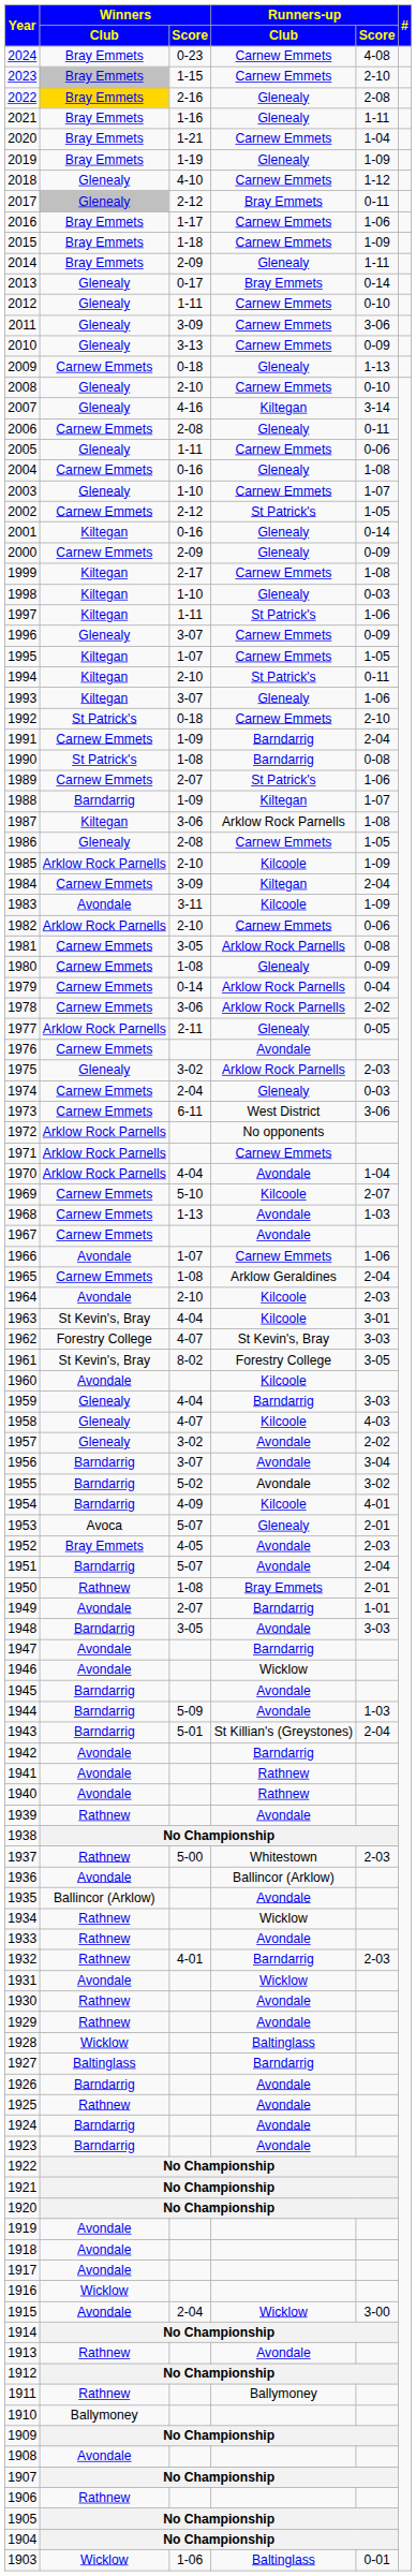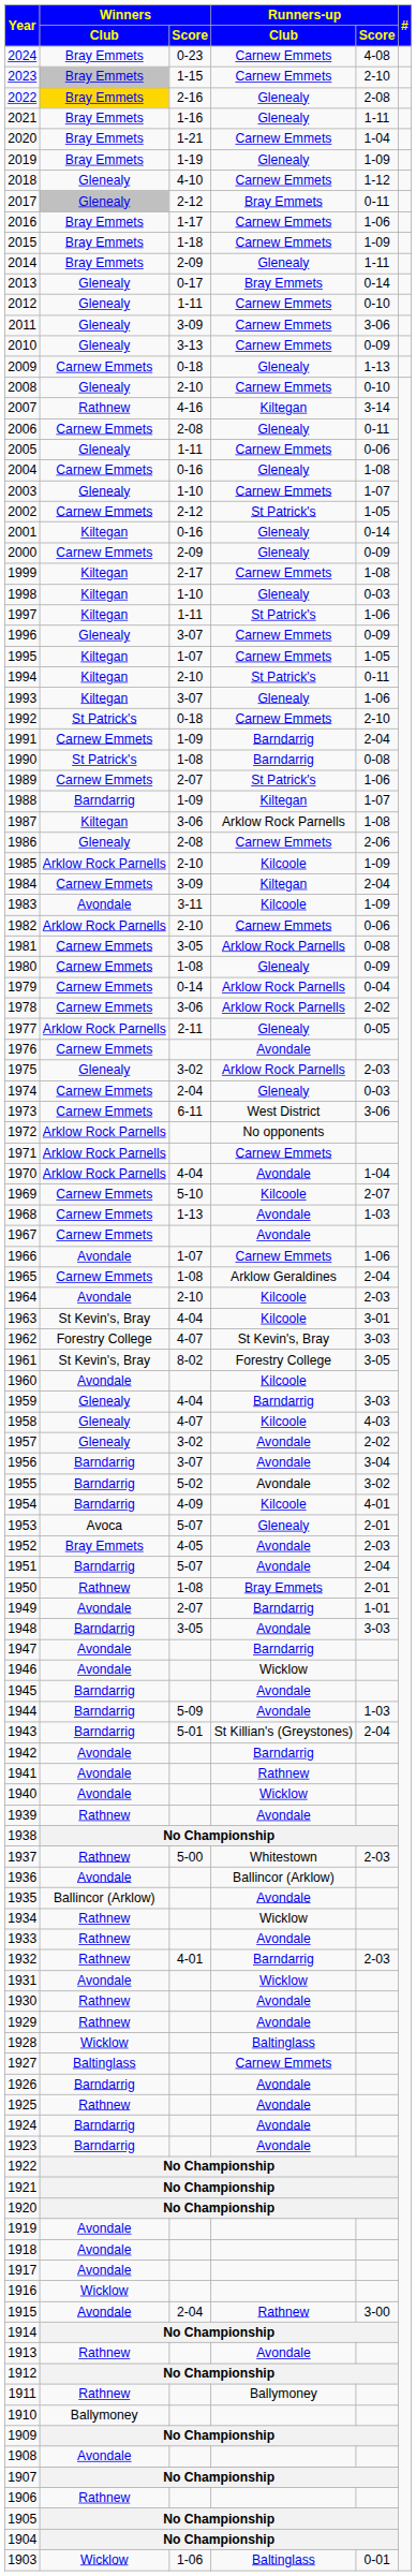2007 | Winners / Club: Glenealy -> Rathnew
1986 | Runners-up / Score: 1-05 -> 2-06
1940 | Runners-up / Club: Rathnew -> Wicklow
1927 | Runners-up / Club: Barndarrig -> Carnew Emmets
1915 | Runners-up / Club: Wicklow -> Rathnew
